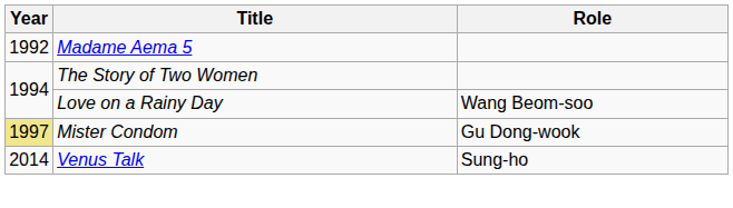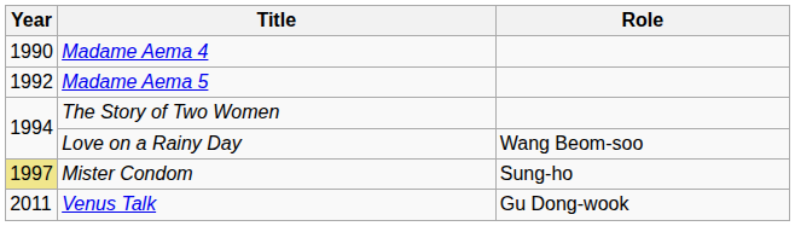+ row: 1990 | Madame Aema 4
Mister Condom | Role: Gu Dong-wook -> Sung-ho
Venus Talk | Year: 2014 -> 2011
Venus Talk | Role: Sung-ho -> Gu Dong-wook
